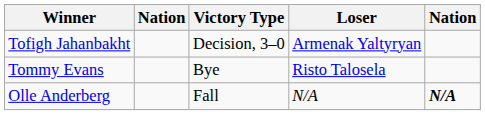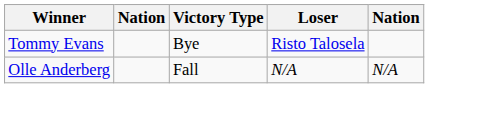- row: Tofigh Jahanbakht | Decision, 3–0 | Armenak Yaltyryan
Olle Anderberg | column 5: bold -> normal
